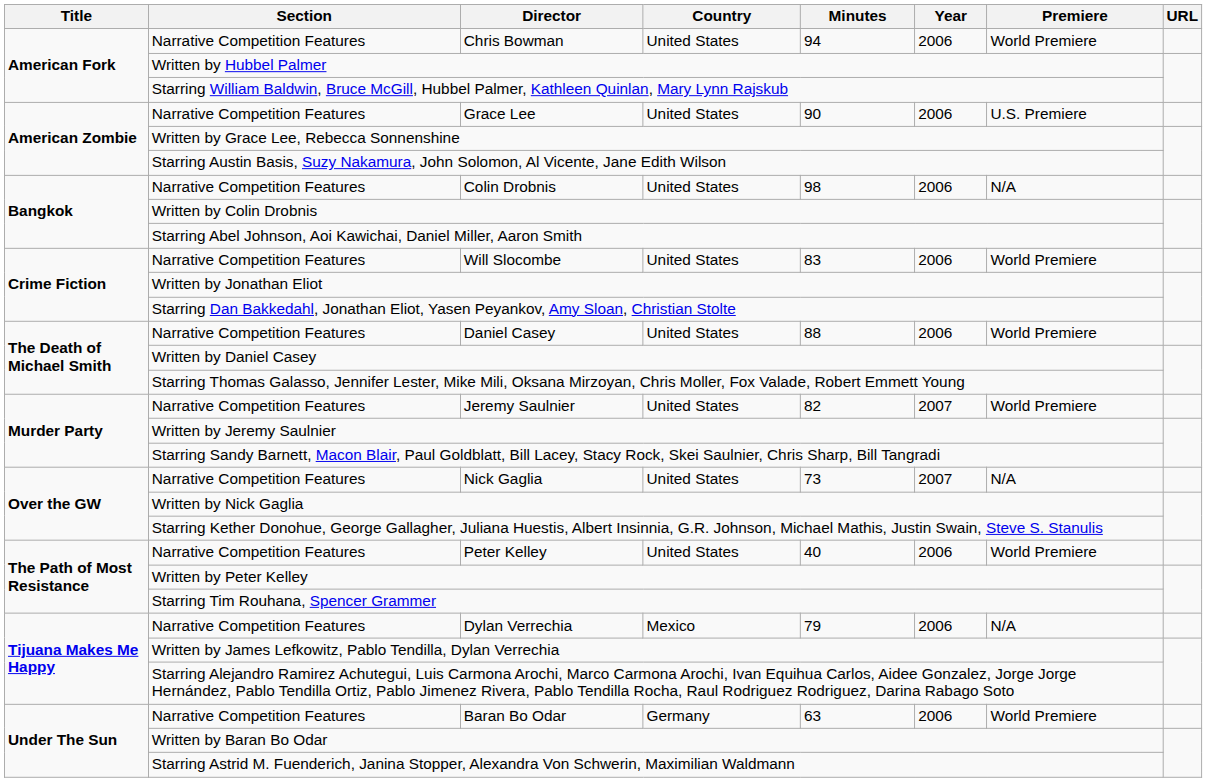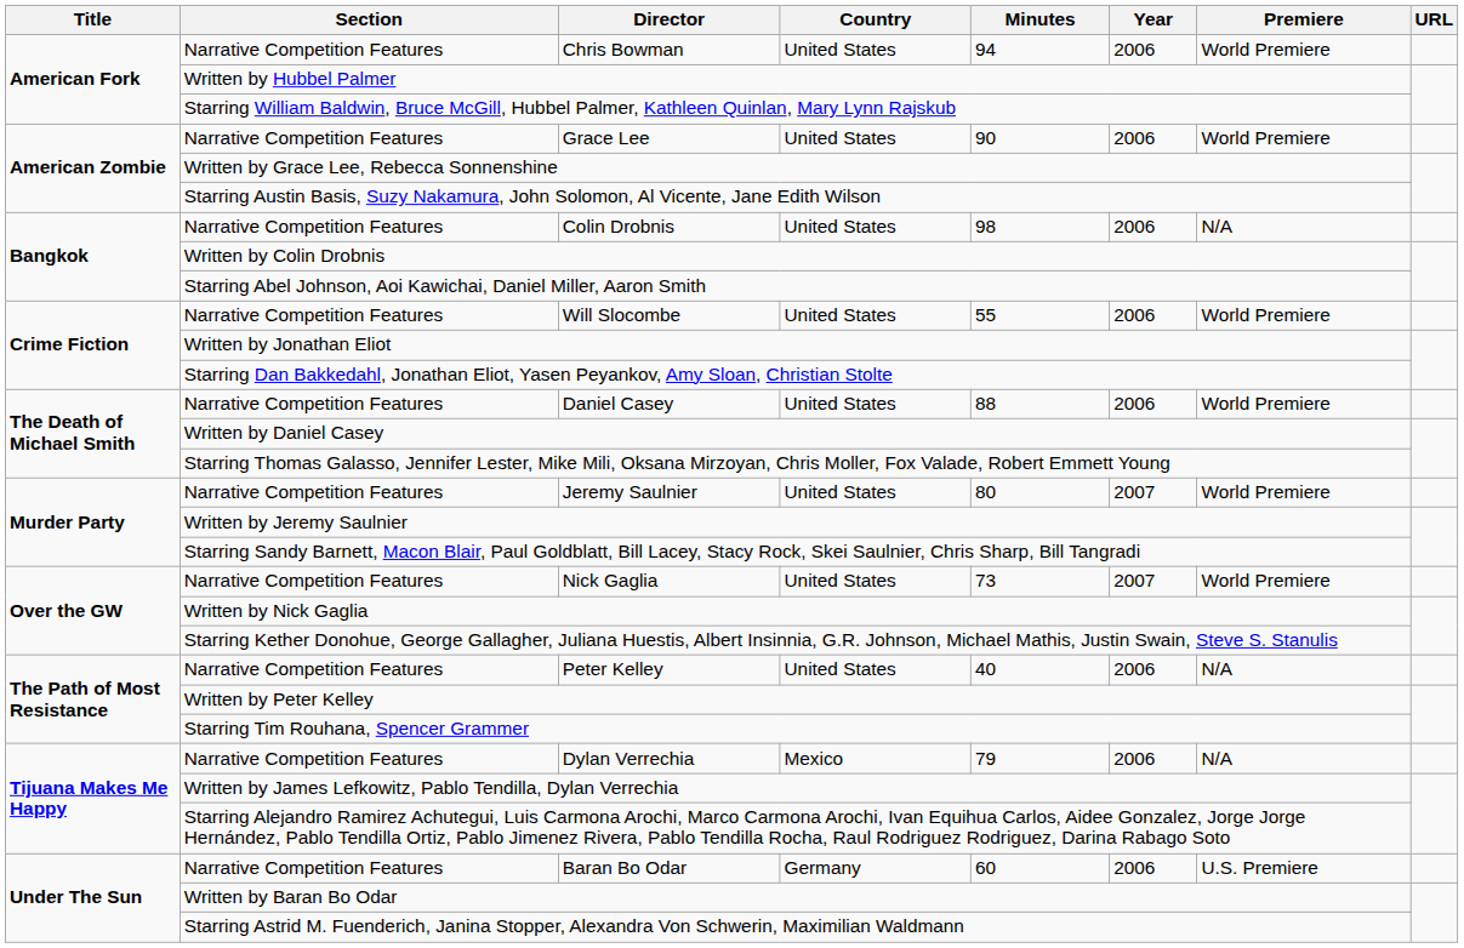Grace Lee | Premiere: U.S. Premiere -> World Premiere
Will Slocombe | Minutes: 83 -> 55
Jeremy Saulnier | Minutes: 82 -> 80
Nick Gaglia | Premiere: N/A -> World Premiere
Peter Kelley | Premiere: World Premiere -> N/A
Baran Bo Odar | Minutes: 63 -> 60
Baran Bo Odar | Premiere: World Premiere -> U.S. Premiere
